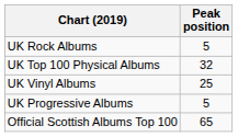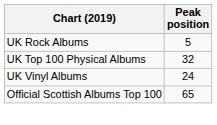UK Vinyl Albums | Peak position: 25 -> 24
- row: UK Progressive Albums | 5
